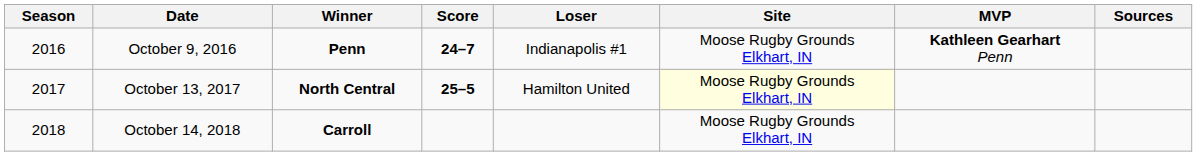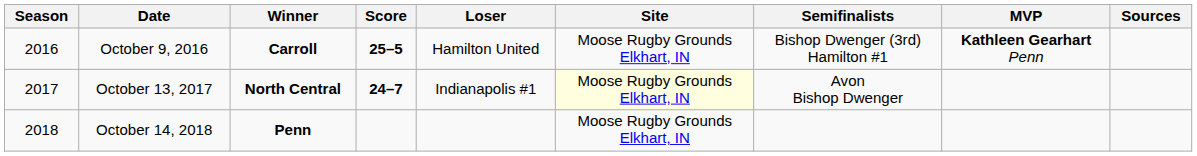+ column: Semifinalists | Bishop Dwenger (3rd) Hamilton #1 | Avon Bishop Dwenger
October 9, 2016 | Winner: Penn -> Carroll
October 9, 2016 | Score: 24–7 -> 25–5
October 9, 2016 | Loser: Indianapolis #1 -> Hamilton United
October 13, 2017 | Score: 25–5 -> 24–7
October 13, 2017 | Loser: Hamilton United -> Indianapolis #1
October 14, 2018 | Winner: Carroll -> Penn
